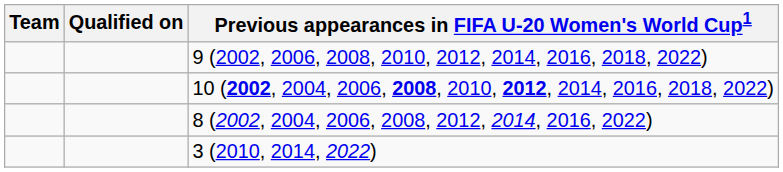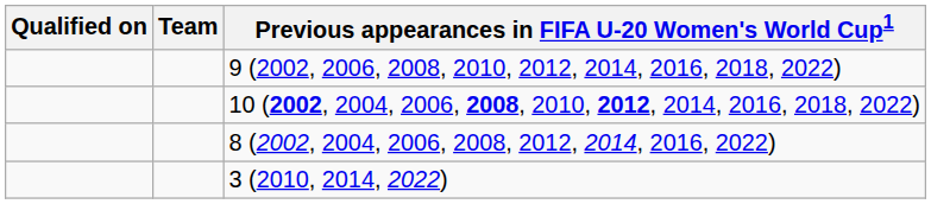columns swapped: Team <-> Qualified on
